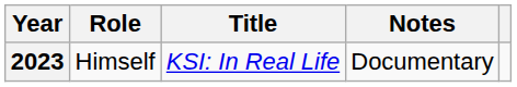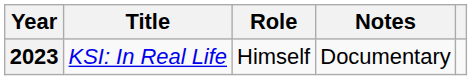columns swapped: Title <-> Role
